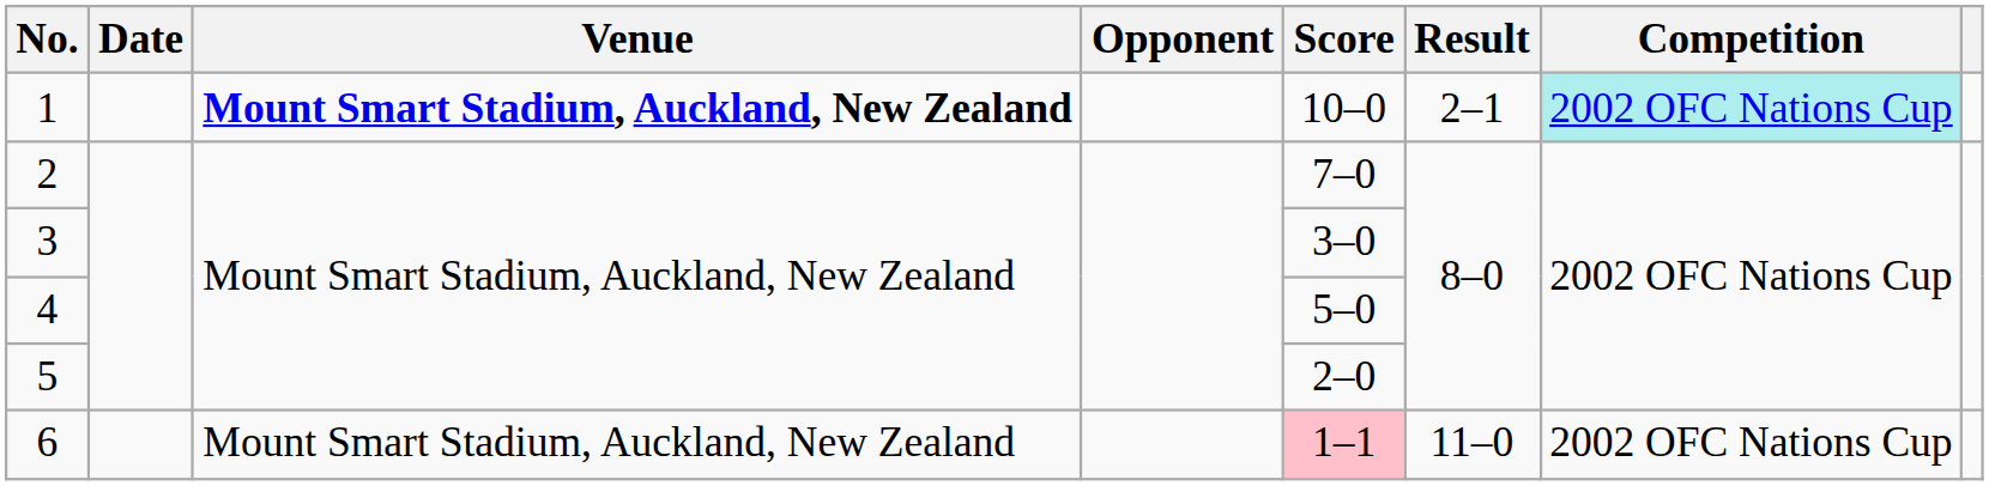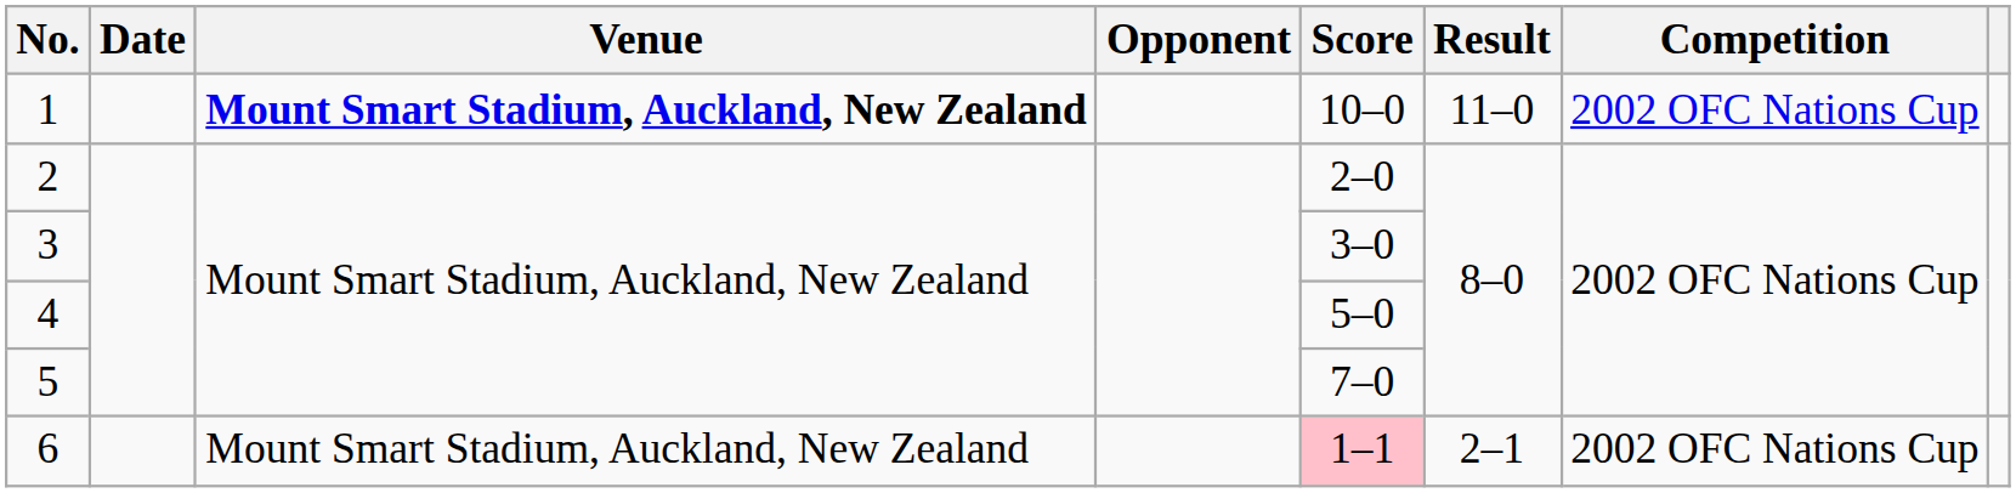1 | Result: 2–1 -> 11–0
1 | Competition: paleturquoise background -> no background
2 | Score: 7–0 -> 2–0
5 | Score: 2–0 -> 7–0
6 | Result: 11–0 -> 2–1
